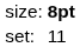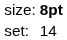set: | column 2: 11 -> 14
